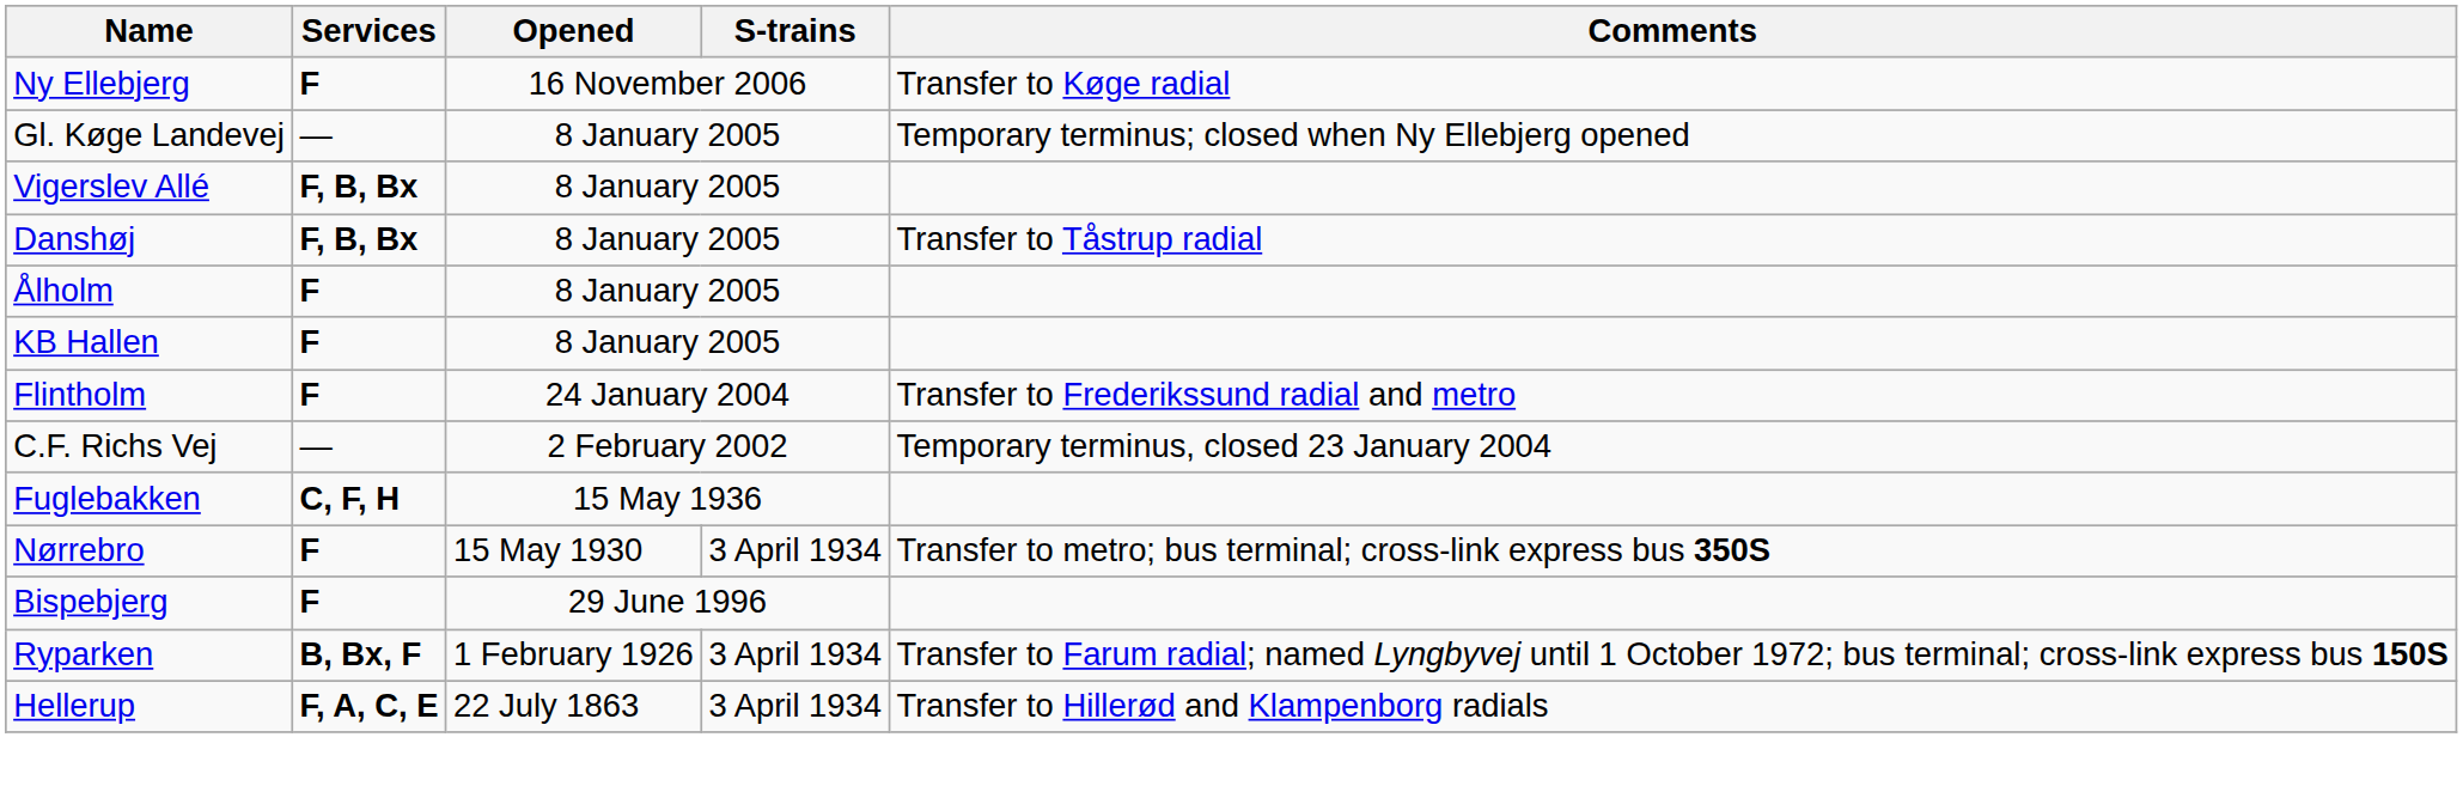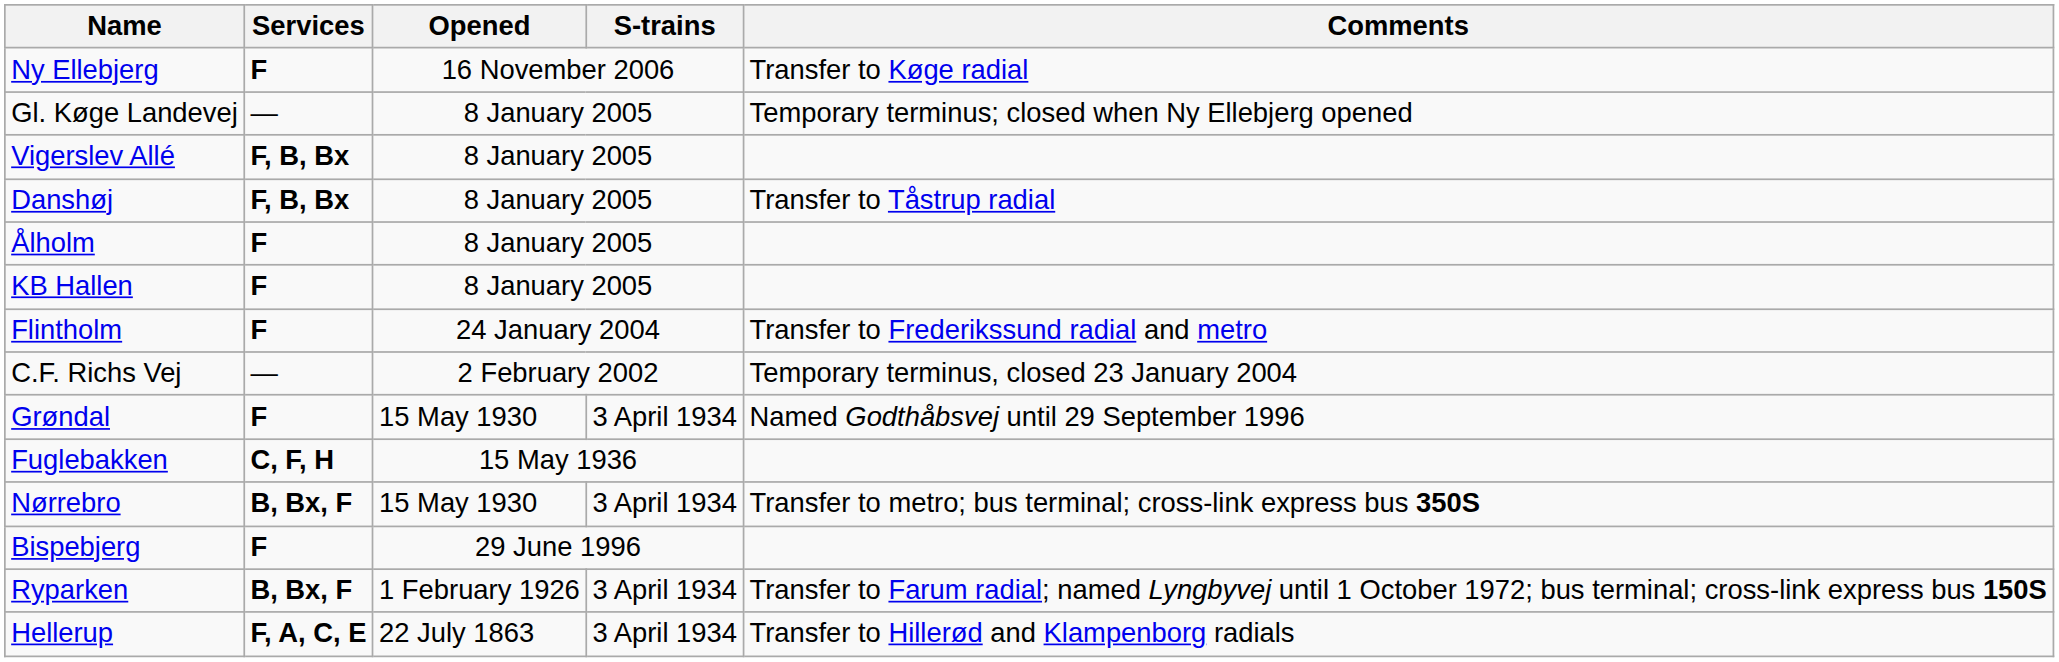+ row: Grøndal | F | 15 May 1930 | 3 April 1934 | Named Godthåbsvej until 29 September 1996
Nørrebro | Services: F -> B, Bx, F
